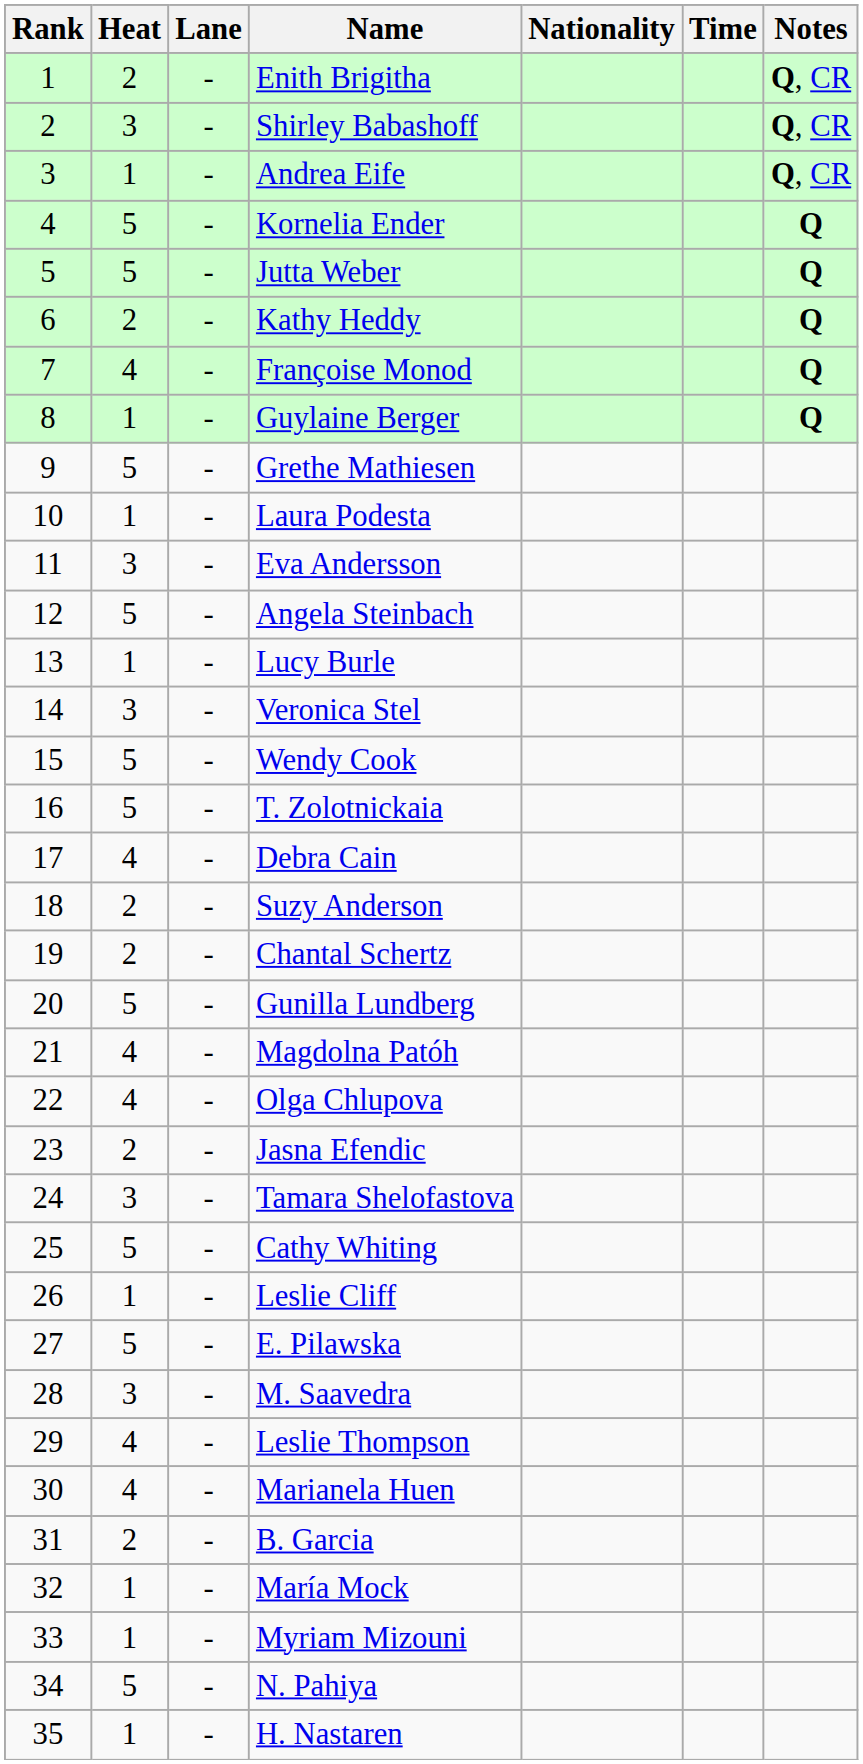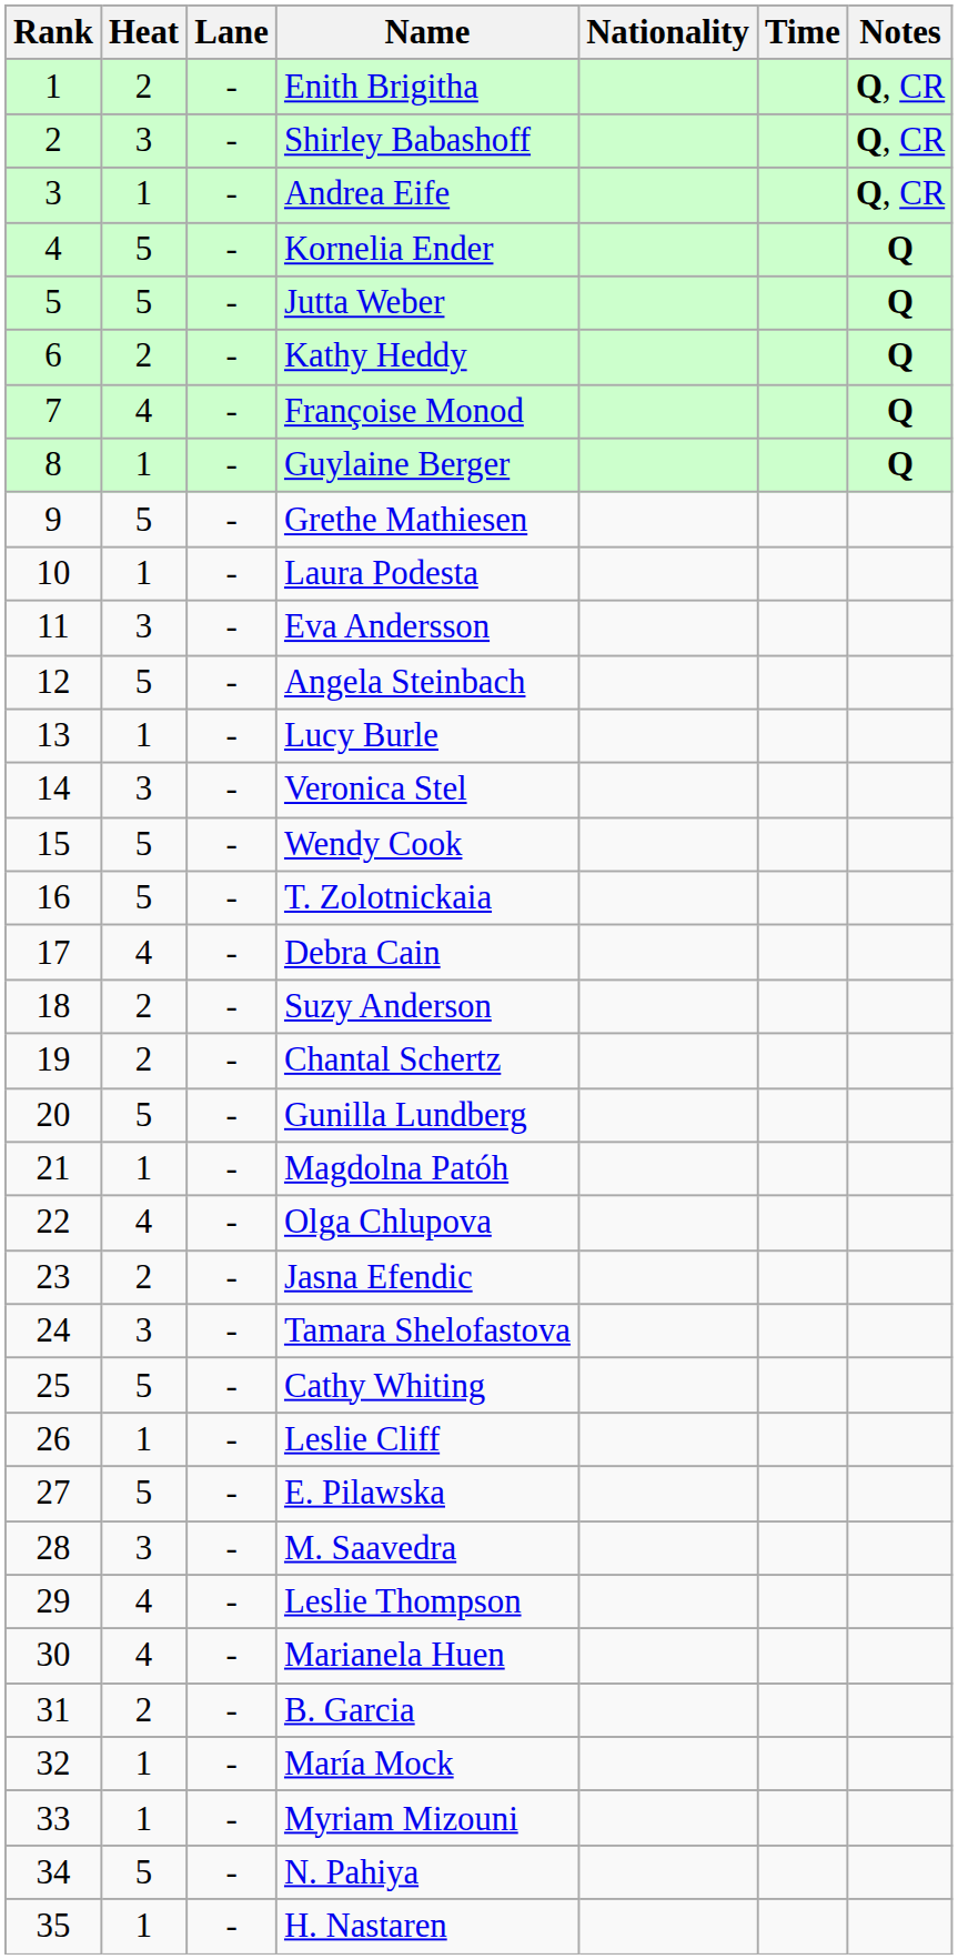Magdolna Patóh | Heat: 4 -> 1
